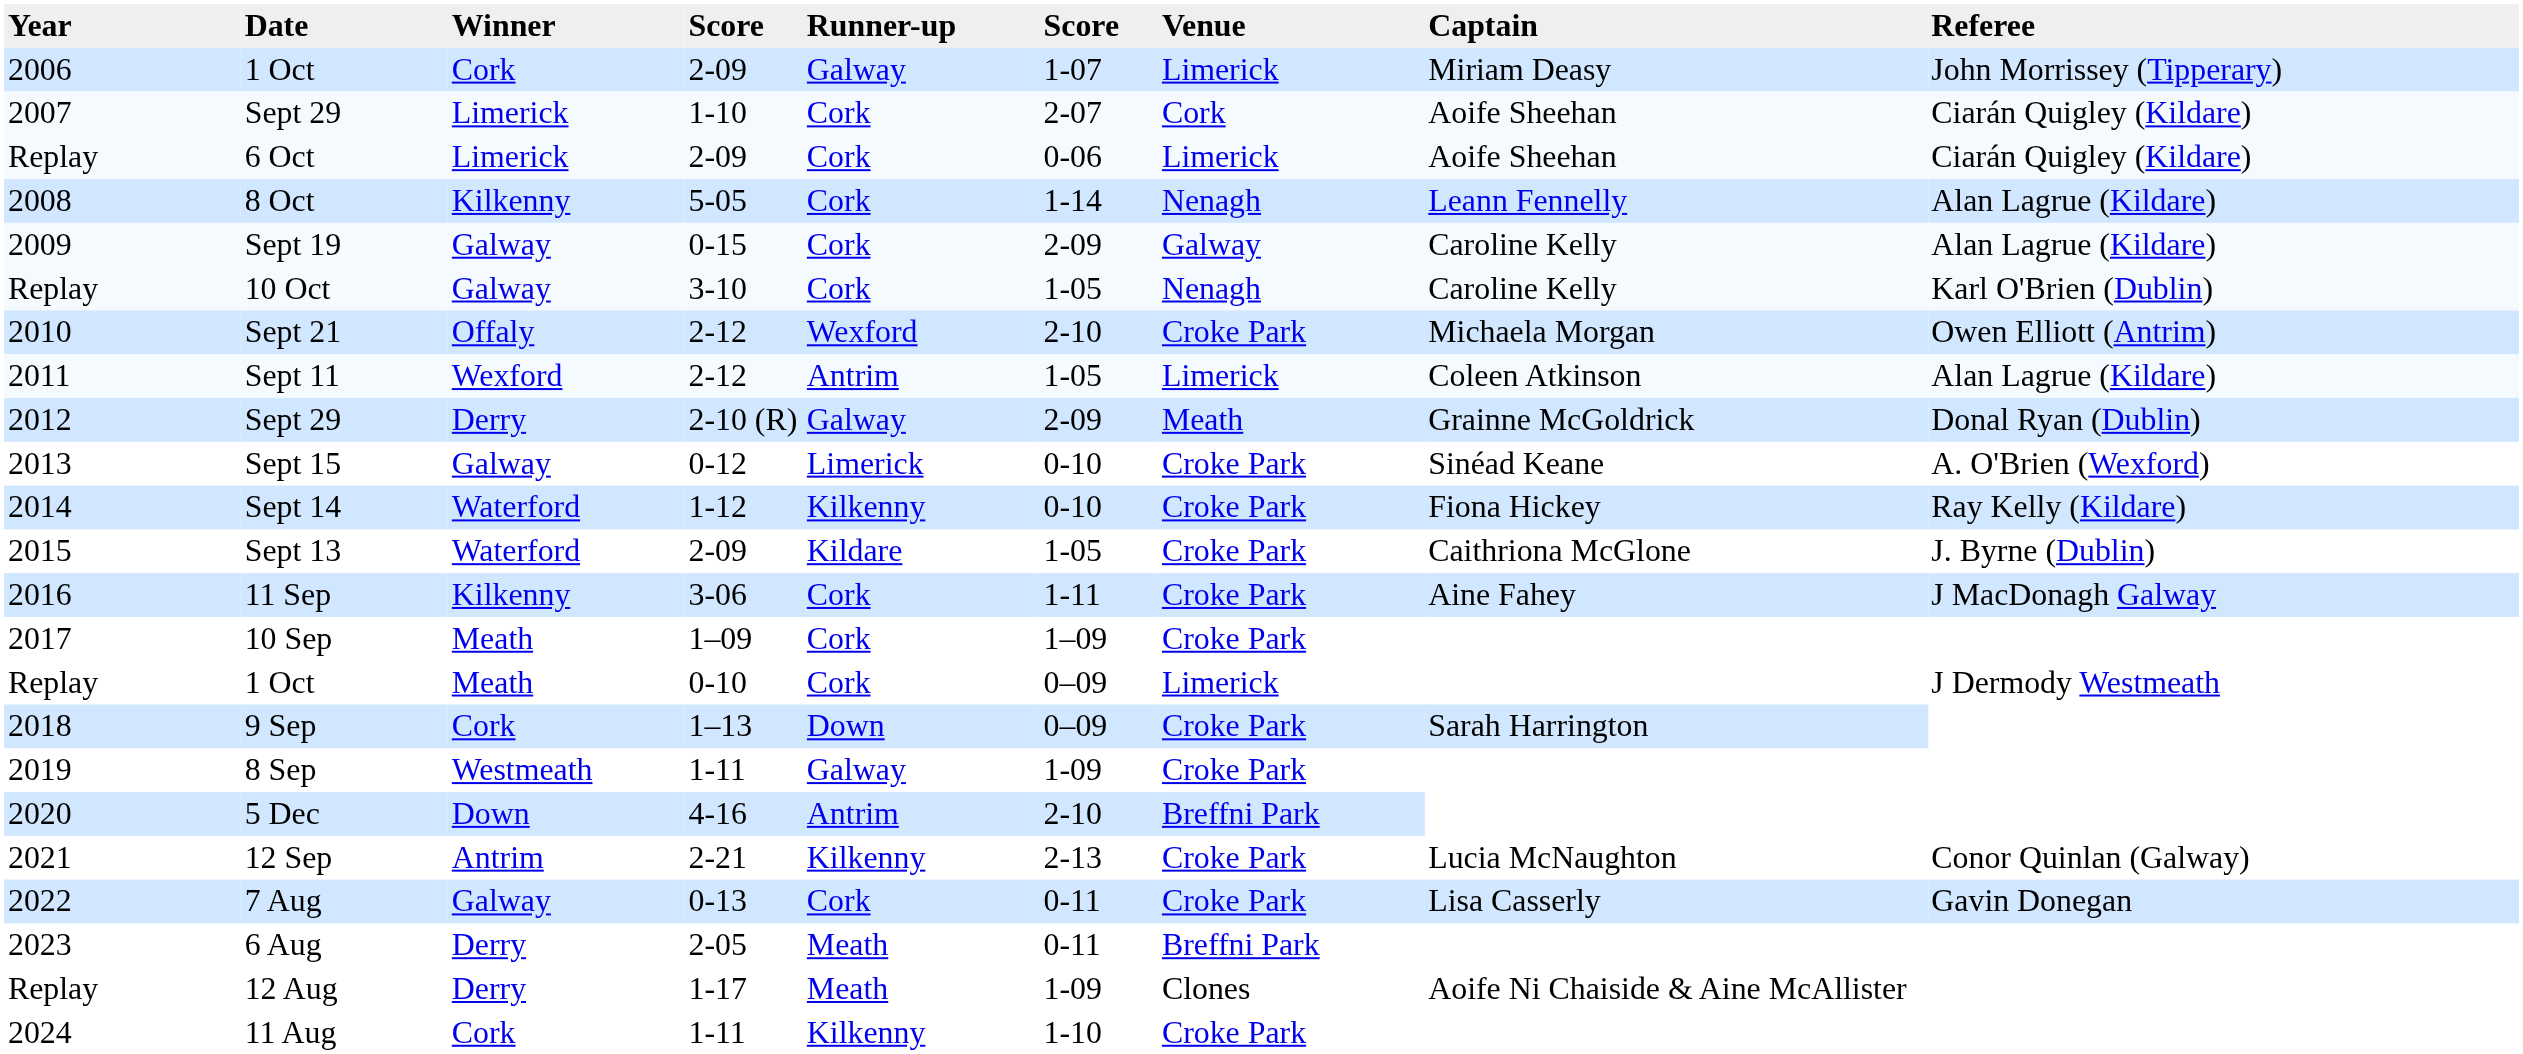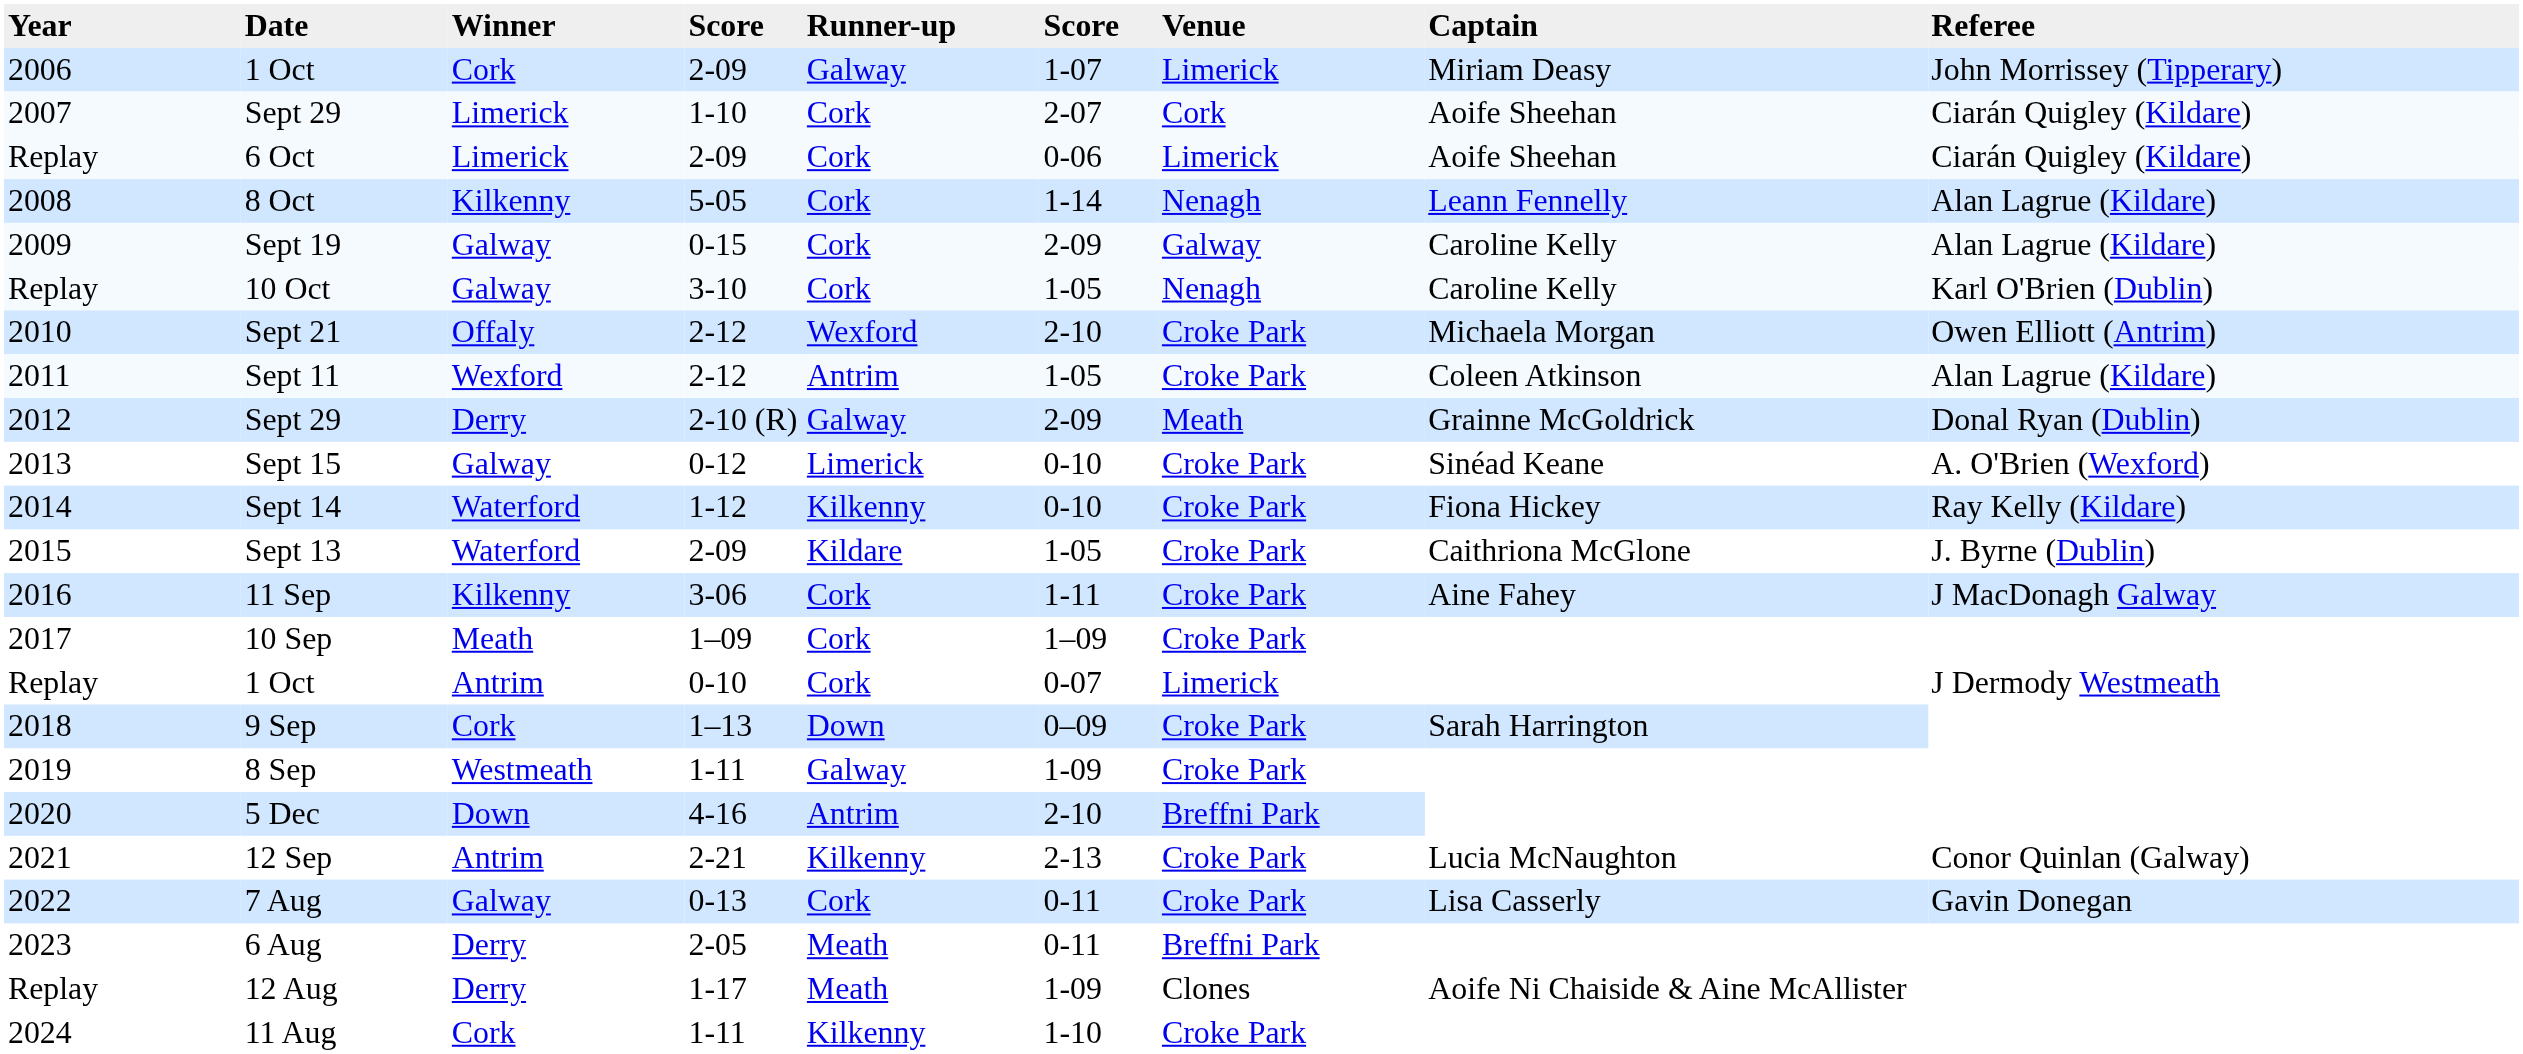Sept 11 | Venue: Limerick -> Croke Park
Replay / 1 Oct | Winner: Meath -> Antrim
Replay / 1 Oct | column 6: 0–09 -> 0-07
